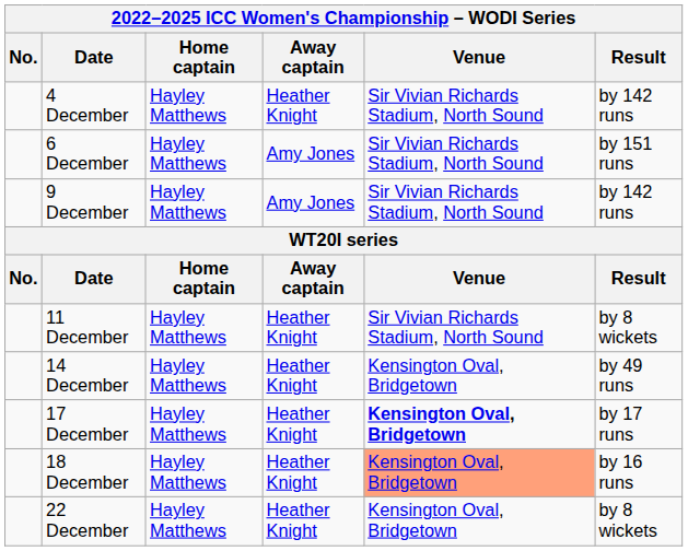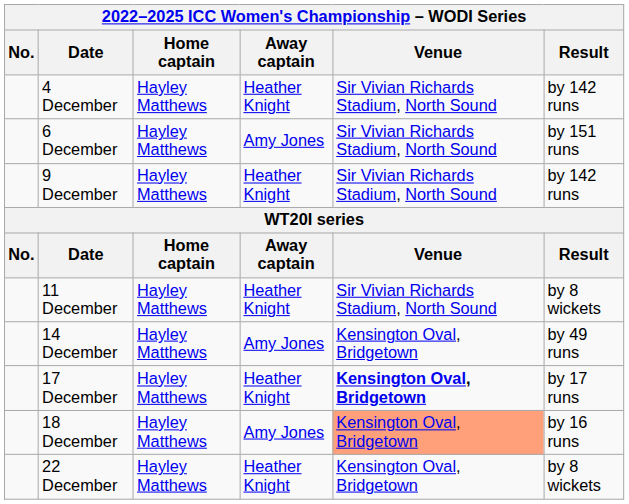9 December | Away captain: Amy Jones -> Heather Knight
14 December | Away captain: Heather Knight -> Amy Jones
18 December | Away captain: Heather Knight -> Amy Jones
